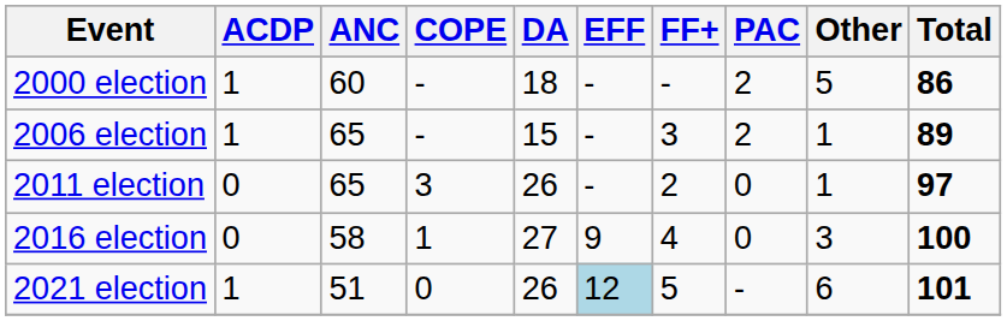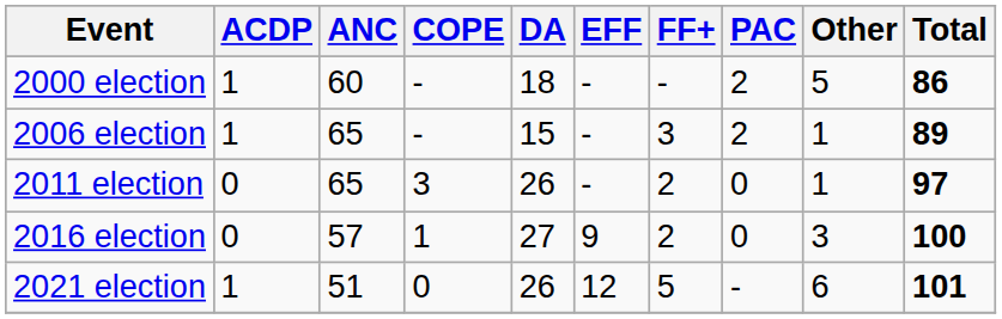2016 election | ANC: 58 -> 57
2016 election | FF+: 4 -> 2
2021 election | EFF: lightblue background -> no background
